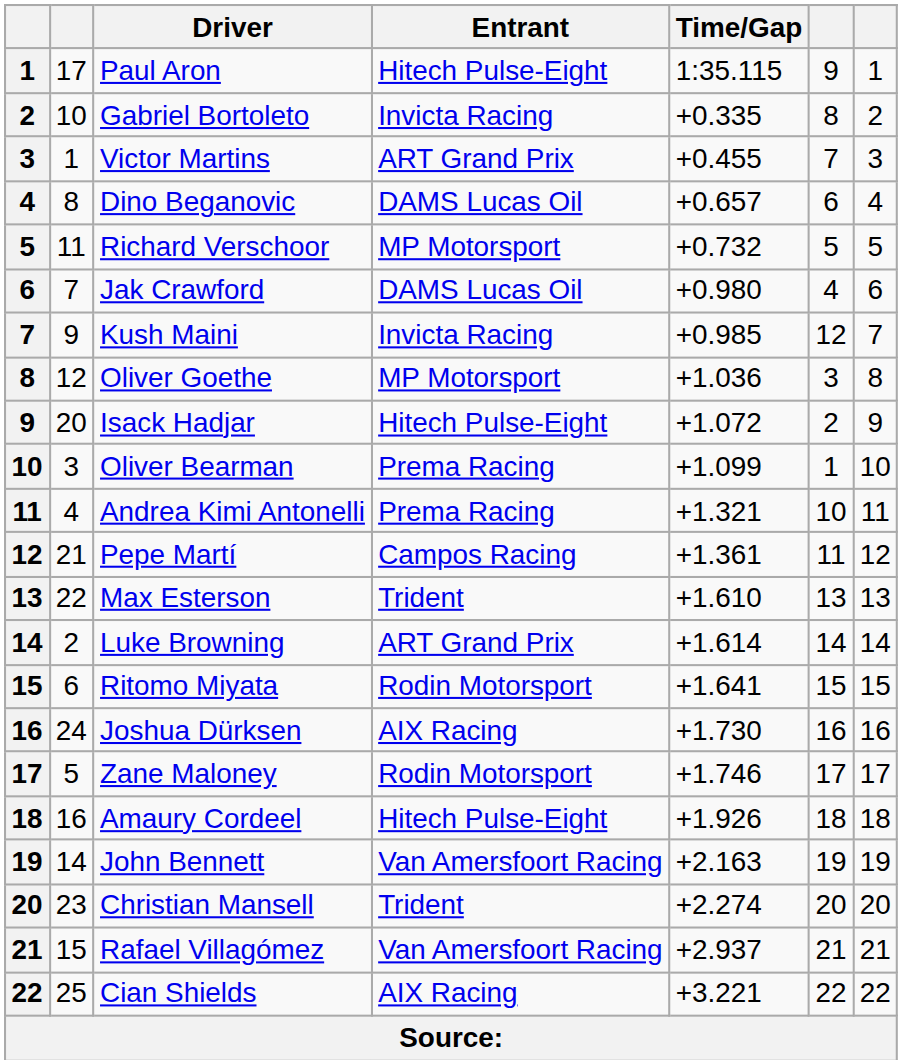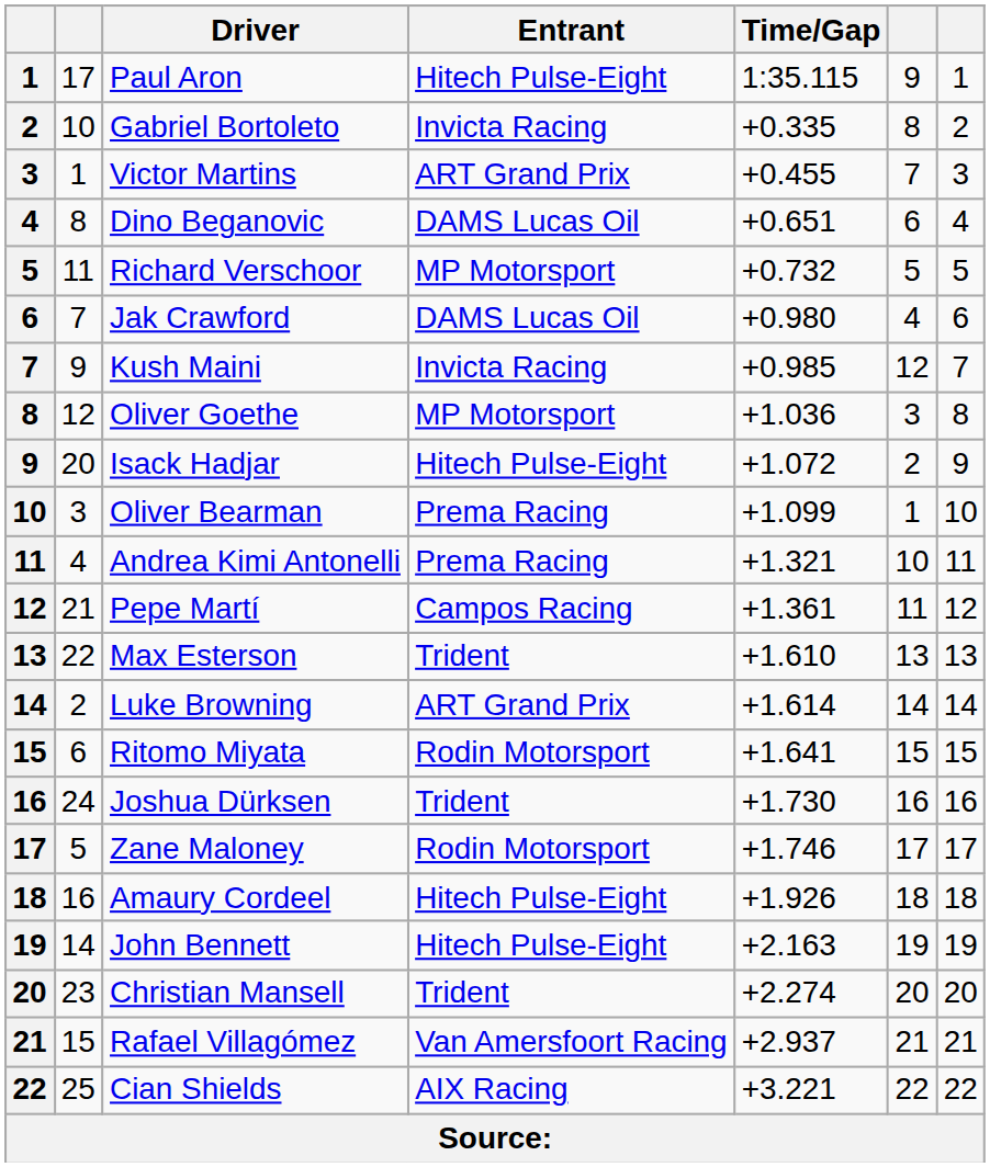Dino Beganovic | Time/Gap: +0.657 -> +0.651
Joshua Dürksen | Entrant: AIX Racing -> Trident
John Bennett | Entrant: Van Amersfoort Racing -> Hitech Pulse-Eight
